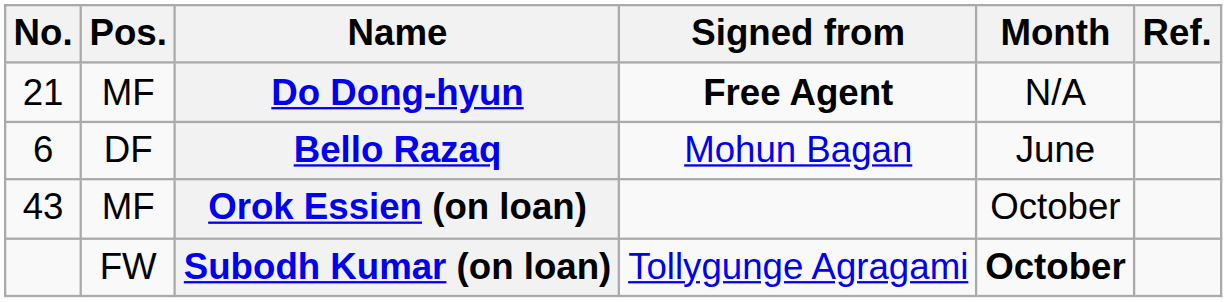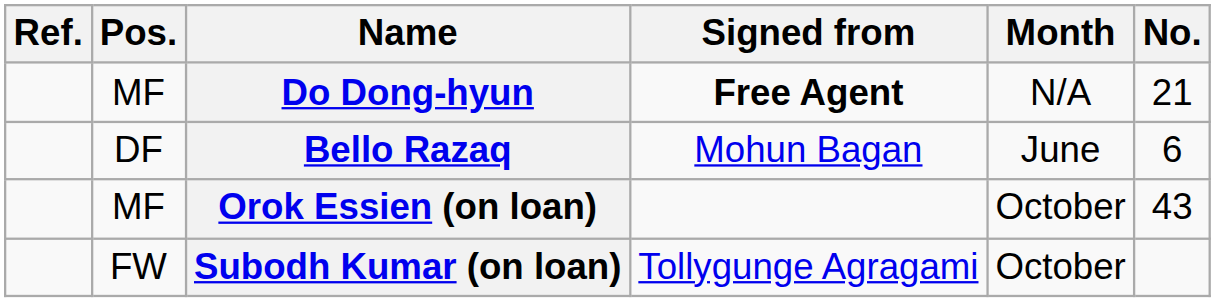columns swapped: No. <-> Ref.
Subodh Kumar (on loan) | Month: bold -> normal
